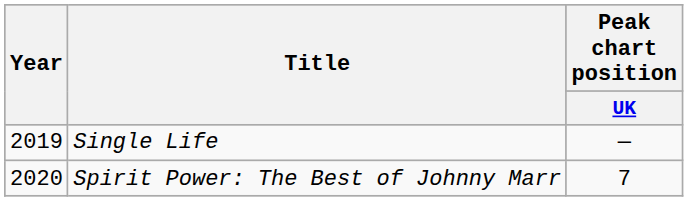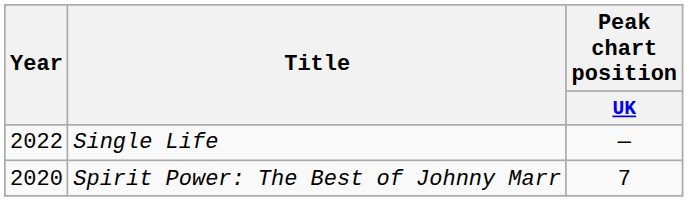Single Life | Year: 2019 -> 2022
